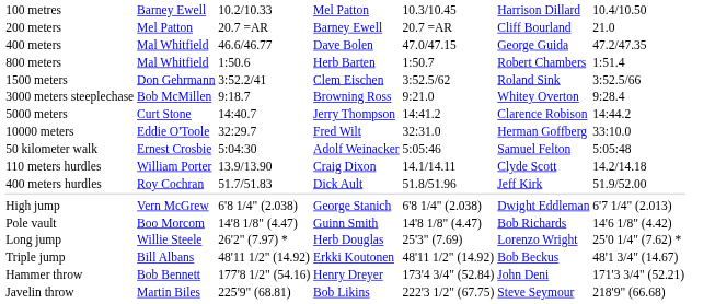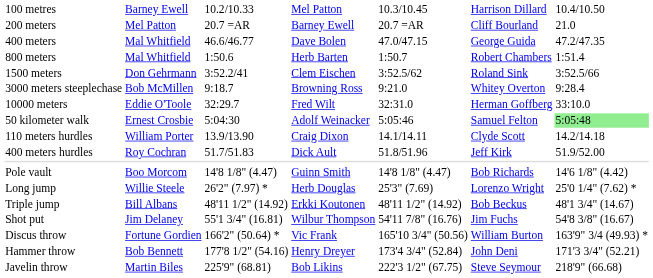- row: 5000 meters | Curt Stone | 14:40.7 | Jerry Thompson | 14:41.2 | Clarence Robison | 14:44.2
50 kilometer walk | column 7: no background -> lightgreen background
- row: High jump | Vern McGrew | 6'8 1/4" (2.038) | George Stanich | 6'8 1/4" (2.038) | Dwight Eddleman | 6'7 1/4" (2.013)
+ row: Shot put | Jim Delaney | 55'1 3/4" (16.81) | Wilbur Thompson | 54'11 7/8" (16.76) | Jim Fuchs | 54'8 3/8" (16.67)
+ row: Discus throw | Fortune Gordien | 166'2" (50.64) * | Vic Frank | 165'10 3/4" (50.56) | William Burton | 163'9" 3/4 (49.93) *
